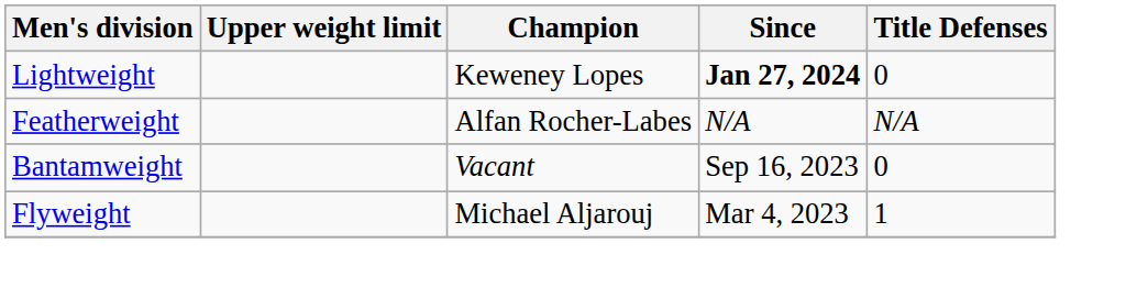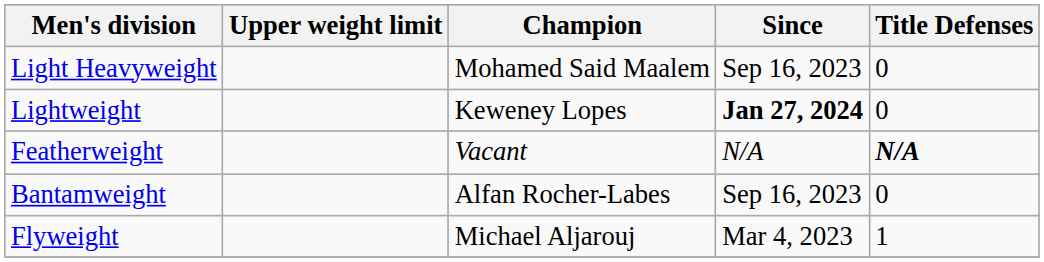+ row: Light Heavyweight | Mohamed Said Maalem | Sep 16, 2023 | 0
Featherweight | Champion: Alfan Rocher-Labes -> Vacant
Featherweight | Title Defenses: normal -> bold
Bantamweight | Champion: Vacant -> Alfan Rocher-Labes
